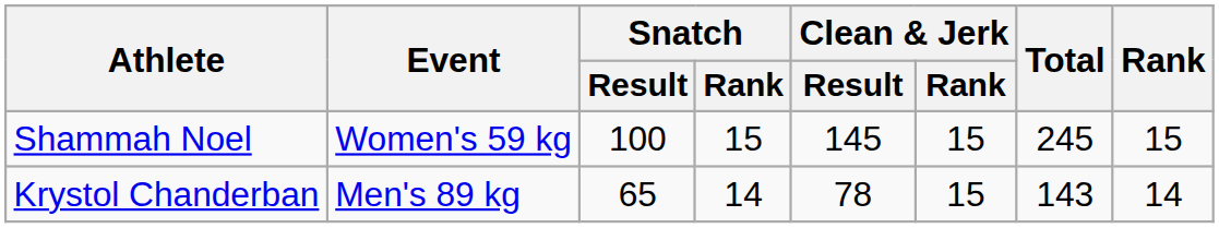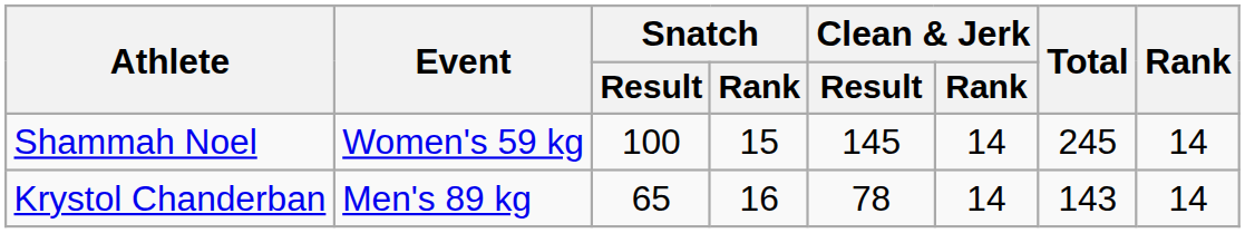Shammah Noel | Clean & Jerk / Rank: 15 -> 14
Shammah Noel | Rank: 15 -> 14
Krystol Chanderban | Snatch / Rank: 14 -> 16
Krystol Chanderban | Clean & Jerk / Rank: 15 -> 14
